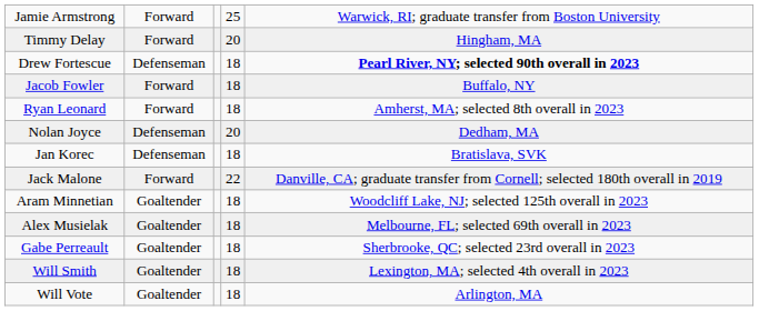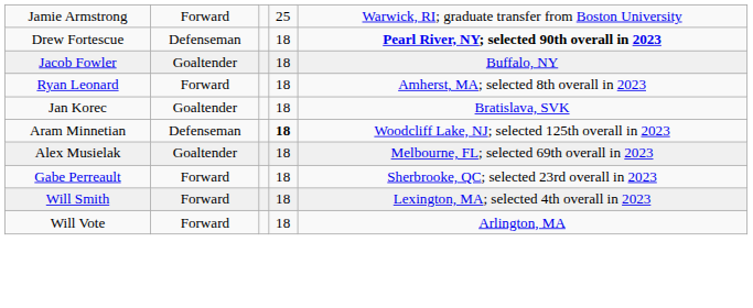- row: Timmy Delay | Forward | 20 | Hingham, MA
Jacob Fowler | column 2: Forward -> Goaltender
- row: Nolan Joyce | Defenseman | 20 | Dedham, MA
Jan Korec | column 2: Defenseman -> Goaltender
- row: Jack Malone | Forward | 22 | Danville, CA; graduate transfer from Cornell; selected 180th overall in 2019
Aram Minnetian | column 2: Goaltender -> Defenseman
Aram Minnetian | column 4: normal -> bold
Gabe Perreault | column 2: Goaltender -> Forward
Will Smith | column 2: Goaltender -> Forward
Will Vote | column 2: Goaltender -> Forward
